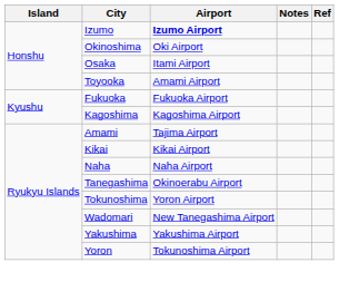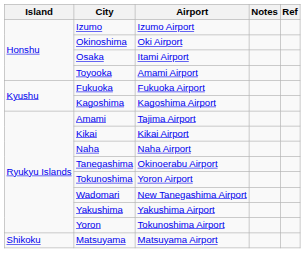Izumo | Airport: bold -> normal
+ row: Shikoku | Matsuyama | Matsuyama Airport
